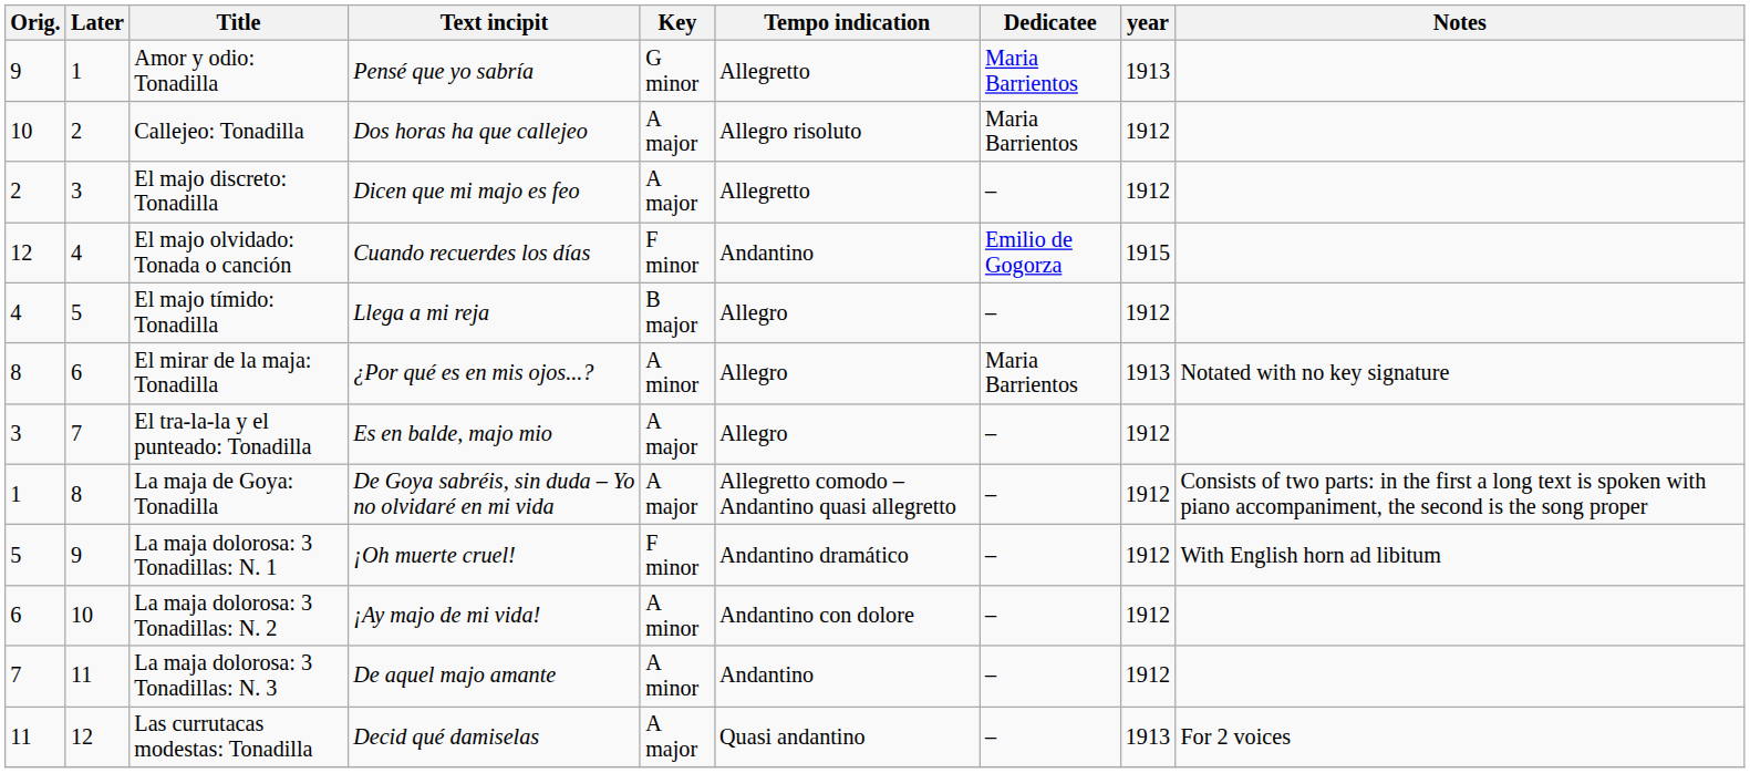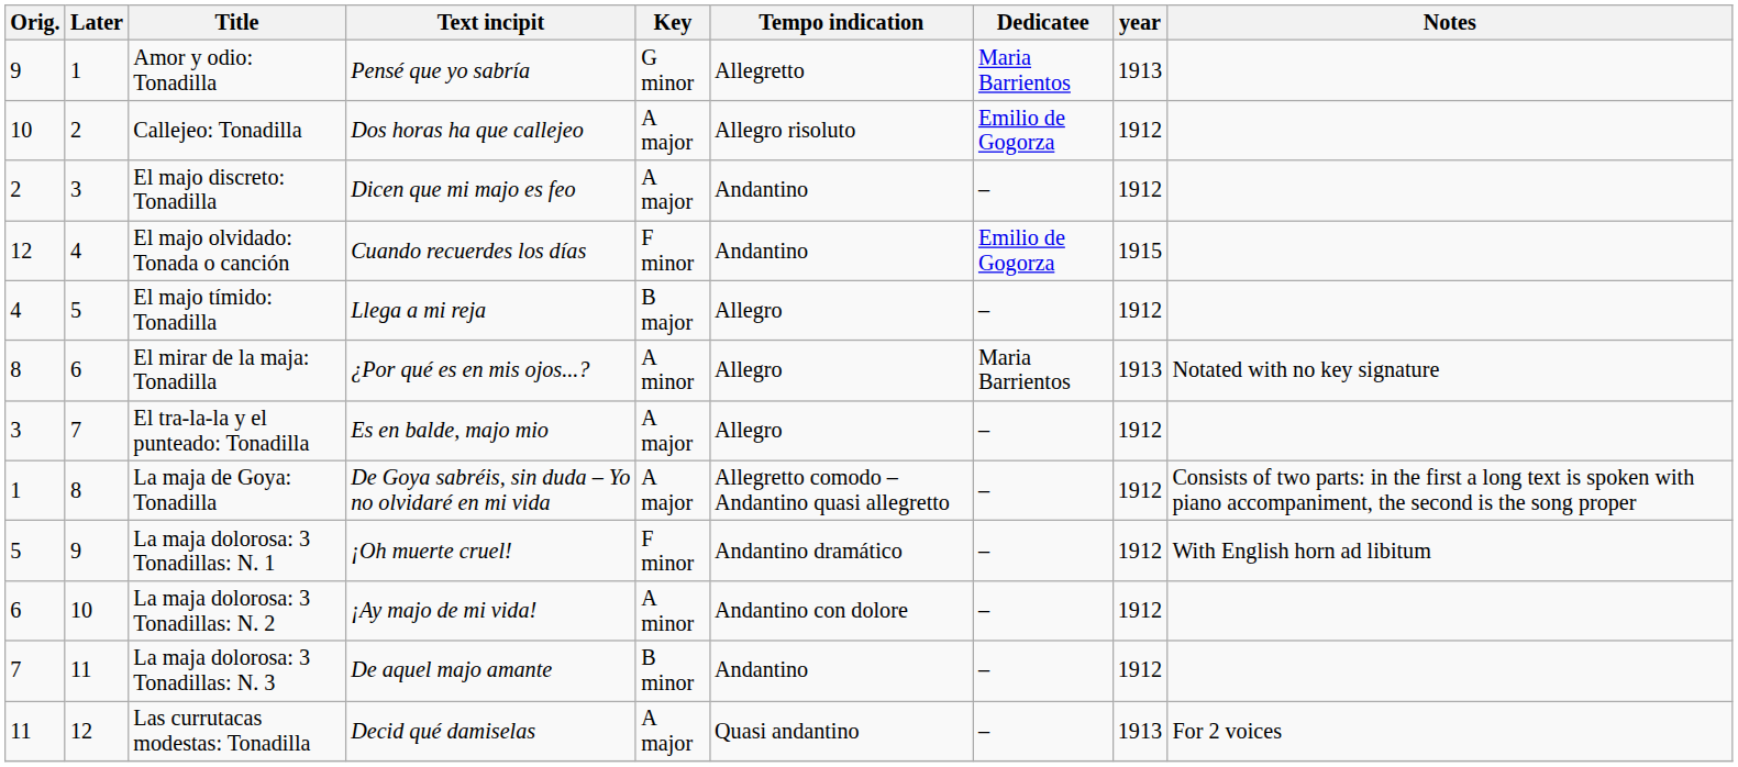Callejeo: Tonadilla | Dedicatee: Maria Barrientos -> Emilio de Gogorza
El majo discreto: Tonadilla | Tempo indication: Allegretto -> Andantino
La maja dolorosa: 3 Tonadillas: N. 3 | Key: A minor -> B minor
